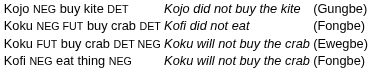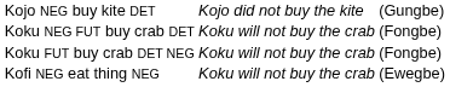Koku NEG FUT buy crab DET | column 3: Kofi did not eat -> Koku will not buy the crab
Koku FUT buy crab DET NEG | column 4: (Ewegbe) -> (Fongbe)
Kofi NEG eat thing NEG | column 4: (Fongbe) -> (Ewegbe)
